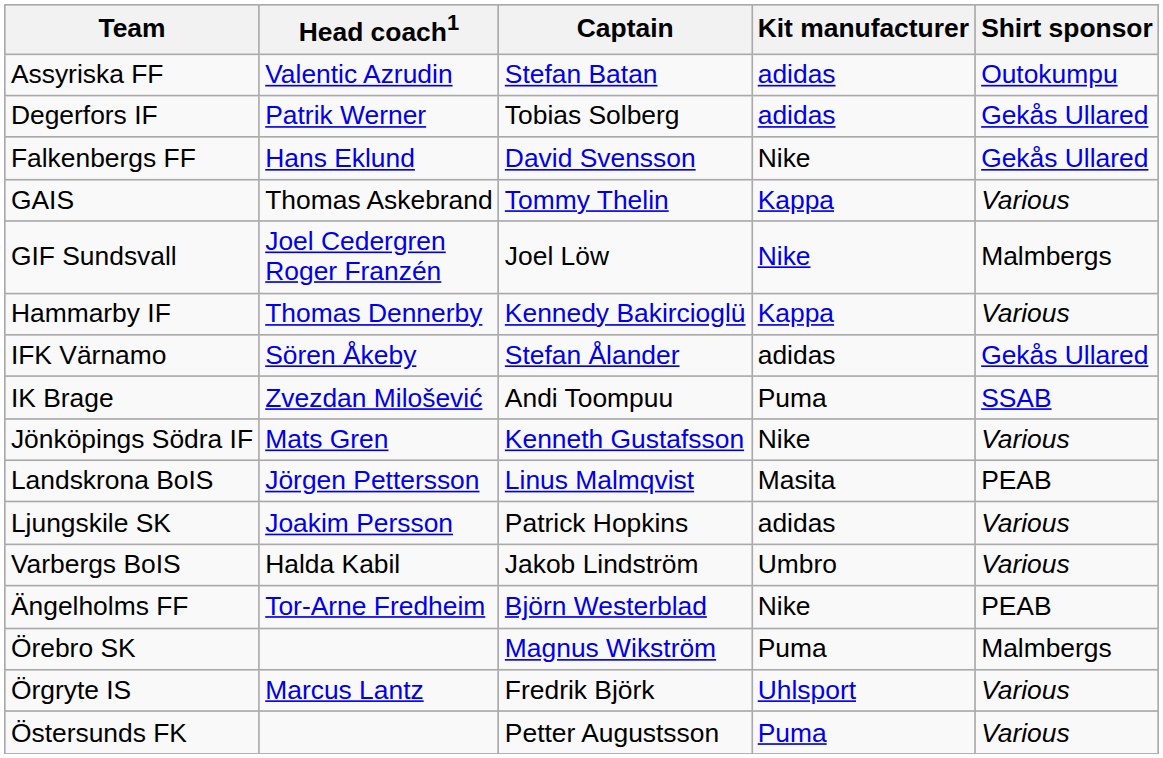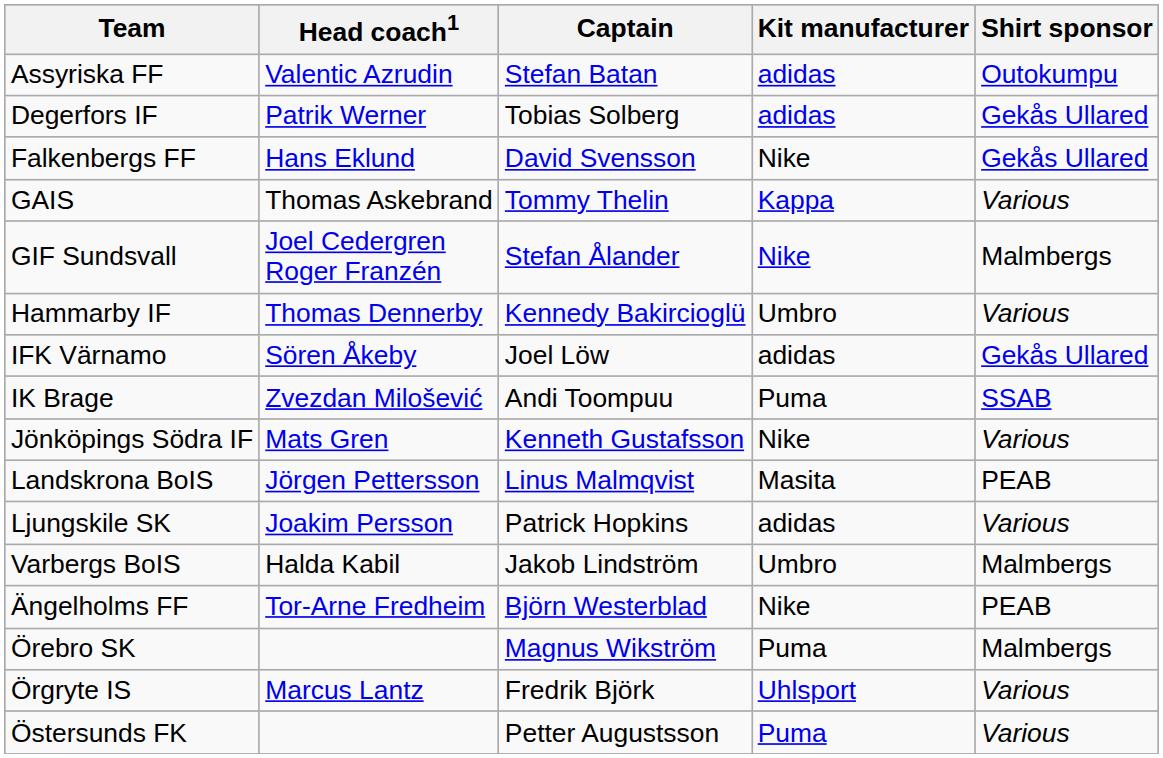GIF Sundsvall | Captain: Joel Löw -> Stefan Ålander
Hammarby IF | Kit manufacturer: Kappa -> Umbro
IFK Värnamo | Captain: Stefan Ålander -> Joel Löw
Varbergs BoIS | Shirt sponsor: Various -> Malmbergs
